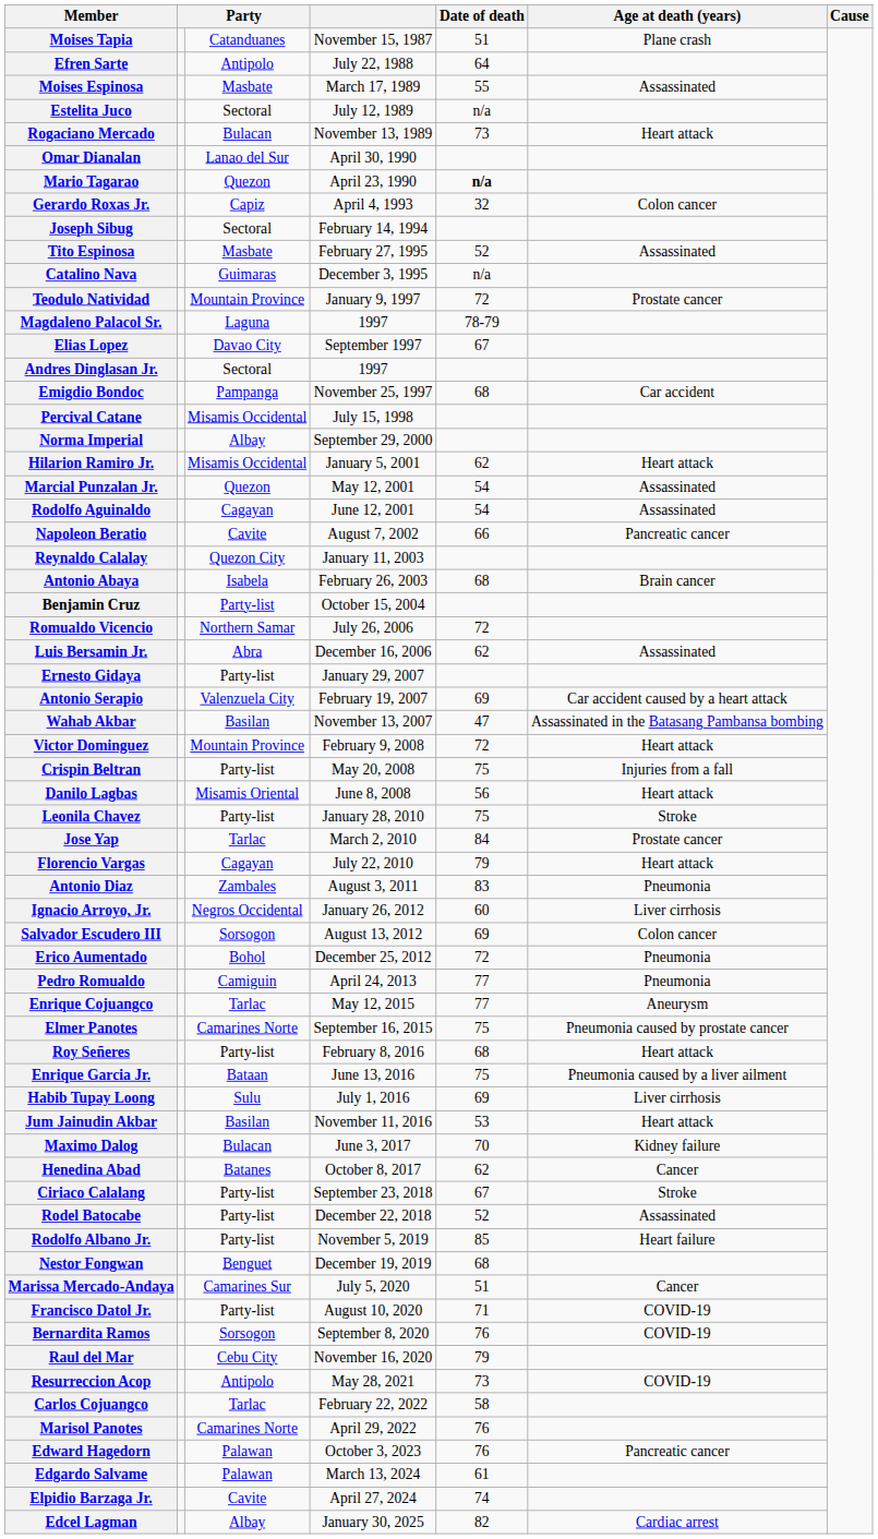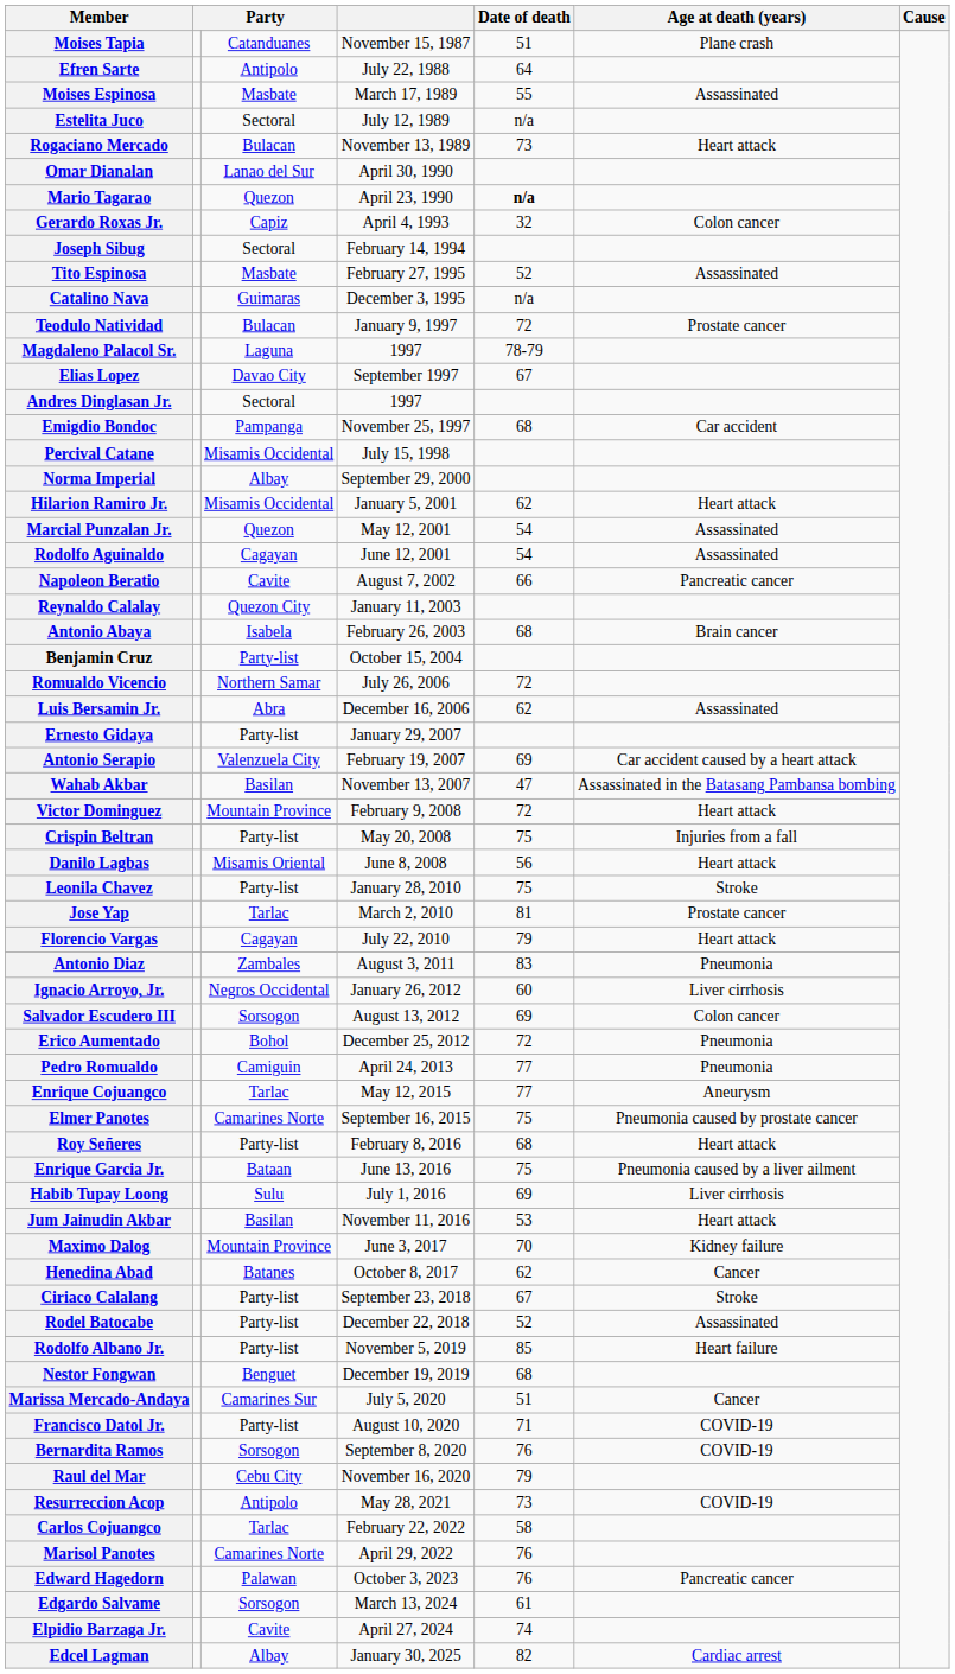Teodulo Natividad | column 3: Mountain Province -> Bulacan
Jose Yap | Date of death: 84 -> 81
Maximo Dalog | column 3: Bulacan -> Mountain Province
Edgardo Salvame | column 3: Palawan -> Sorsogon
